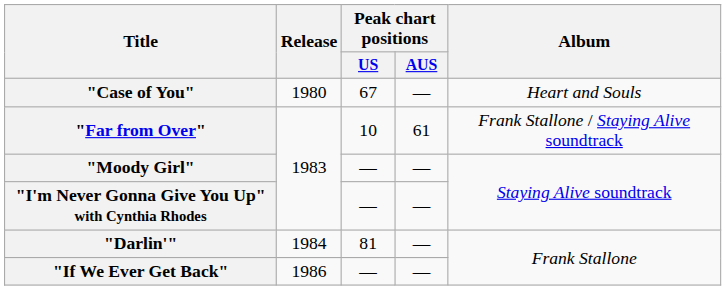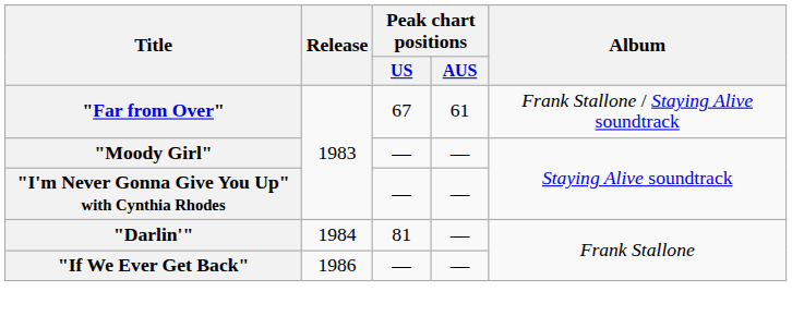- row: "Case of You" | 1980 | 67 | — | Heart and Souls
"Far from Over" | Peak chart positions / US: 10 -> 67
